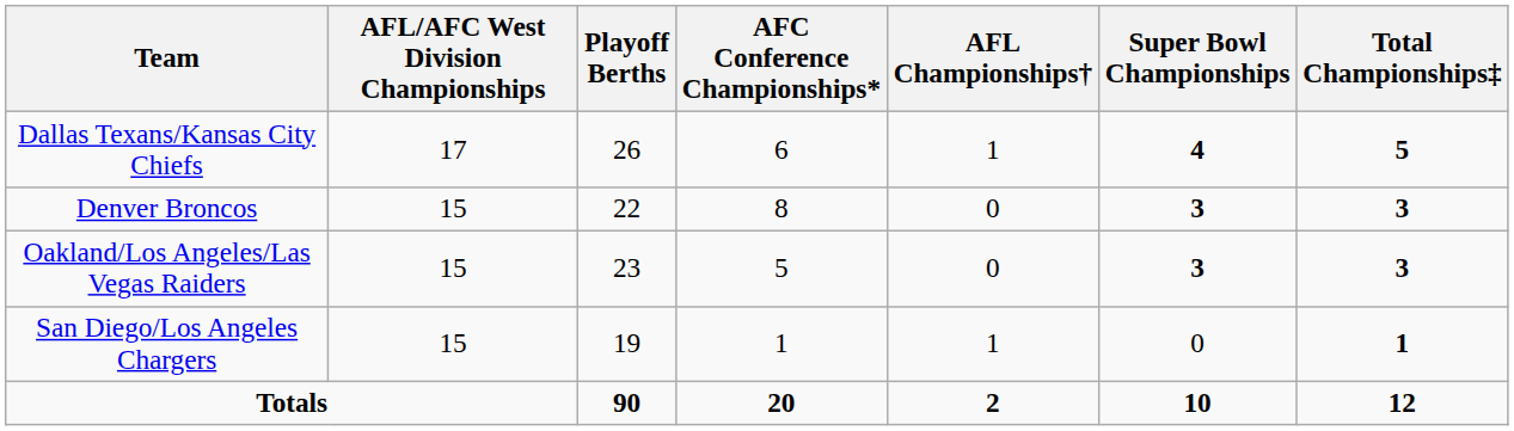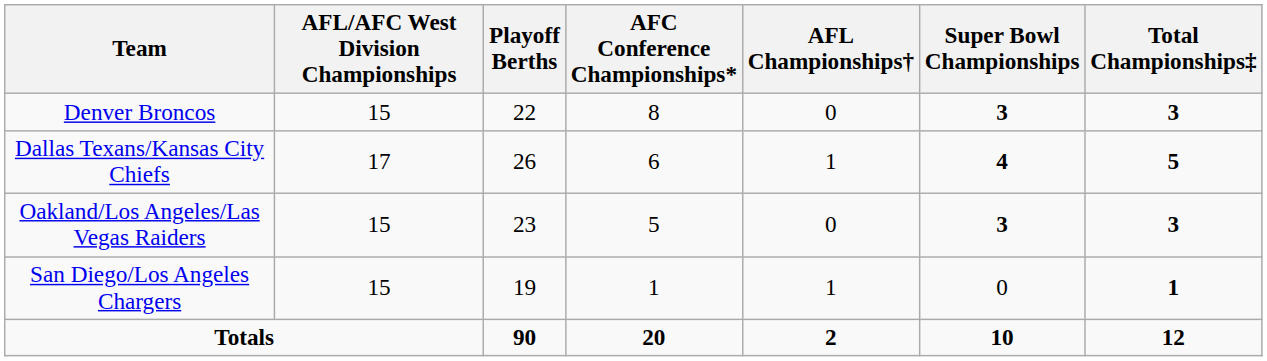rows swapped: Denver Broncos <-> Dallas Texans/Kansas City Chiefs
